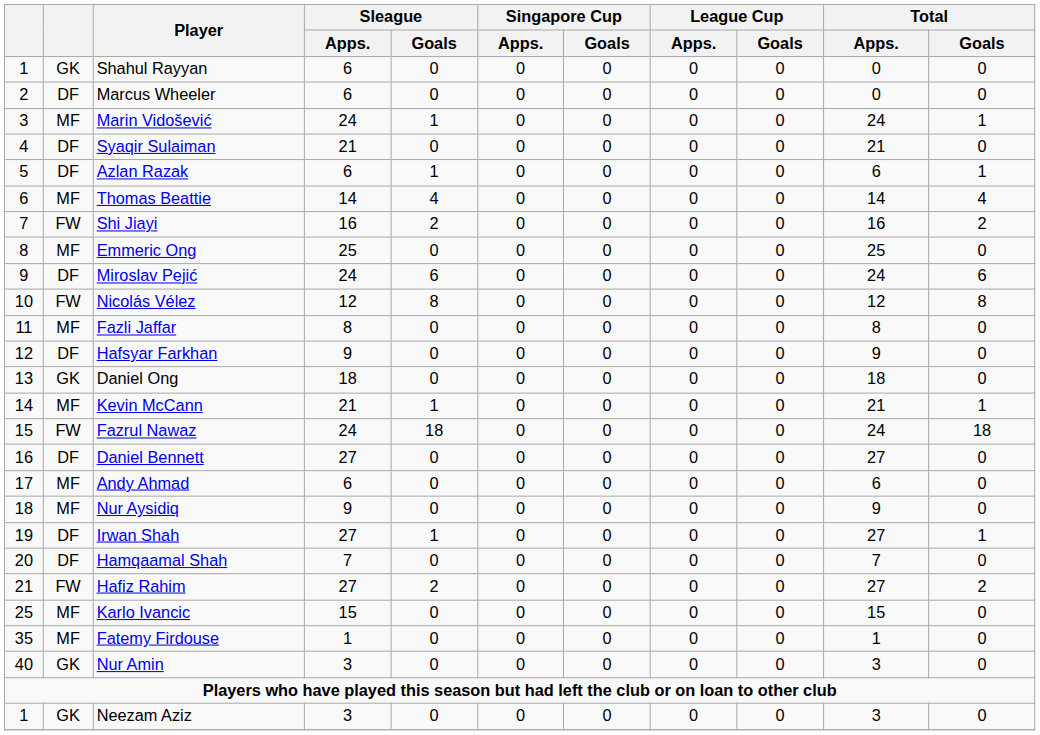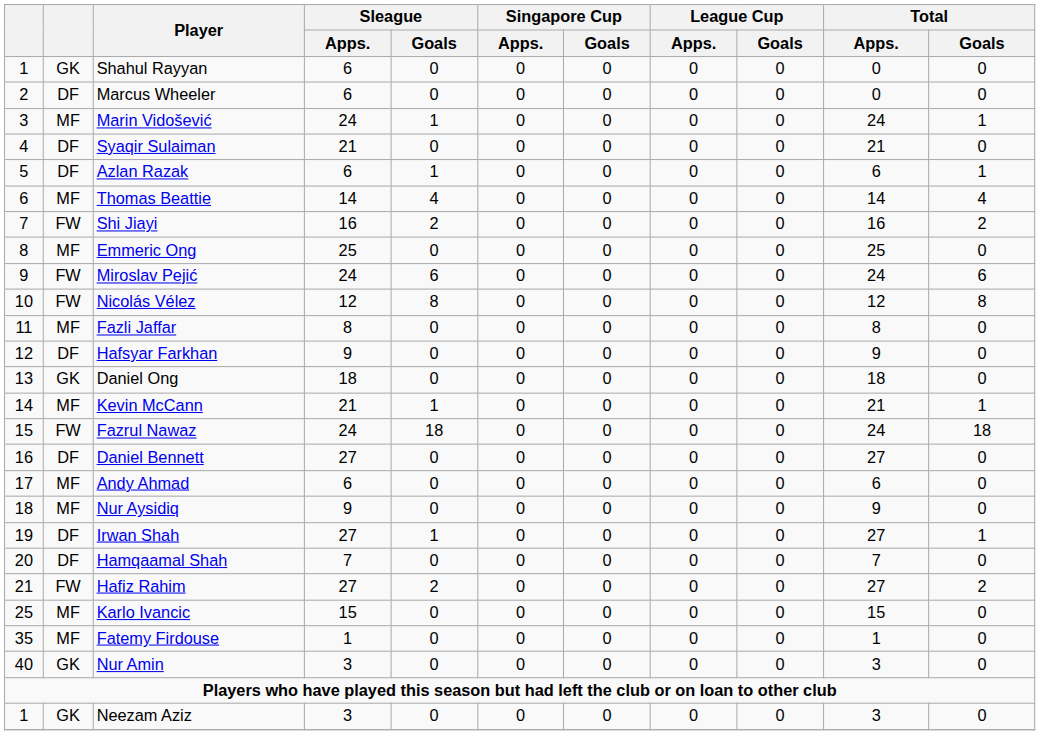Miroslav Pejić | column 2: DF -> FW
